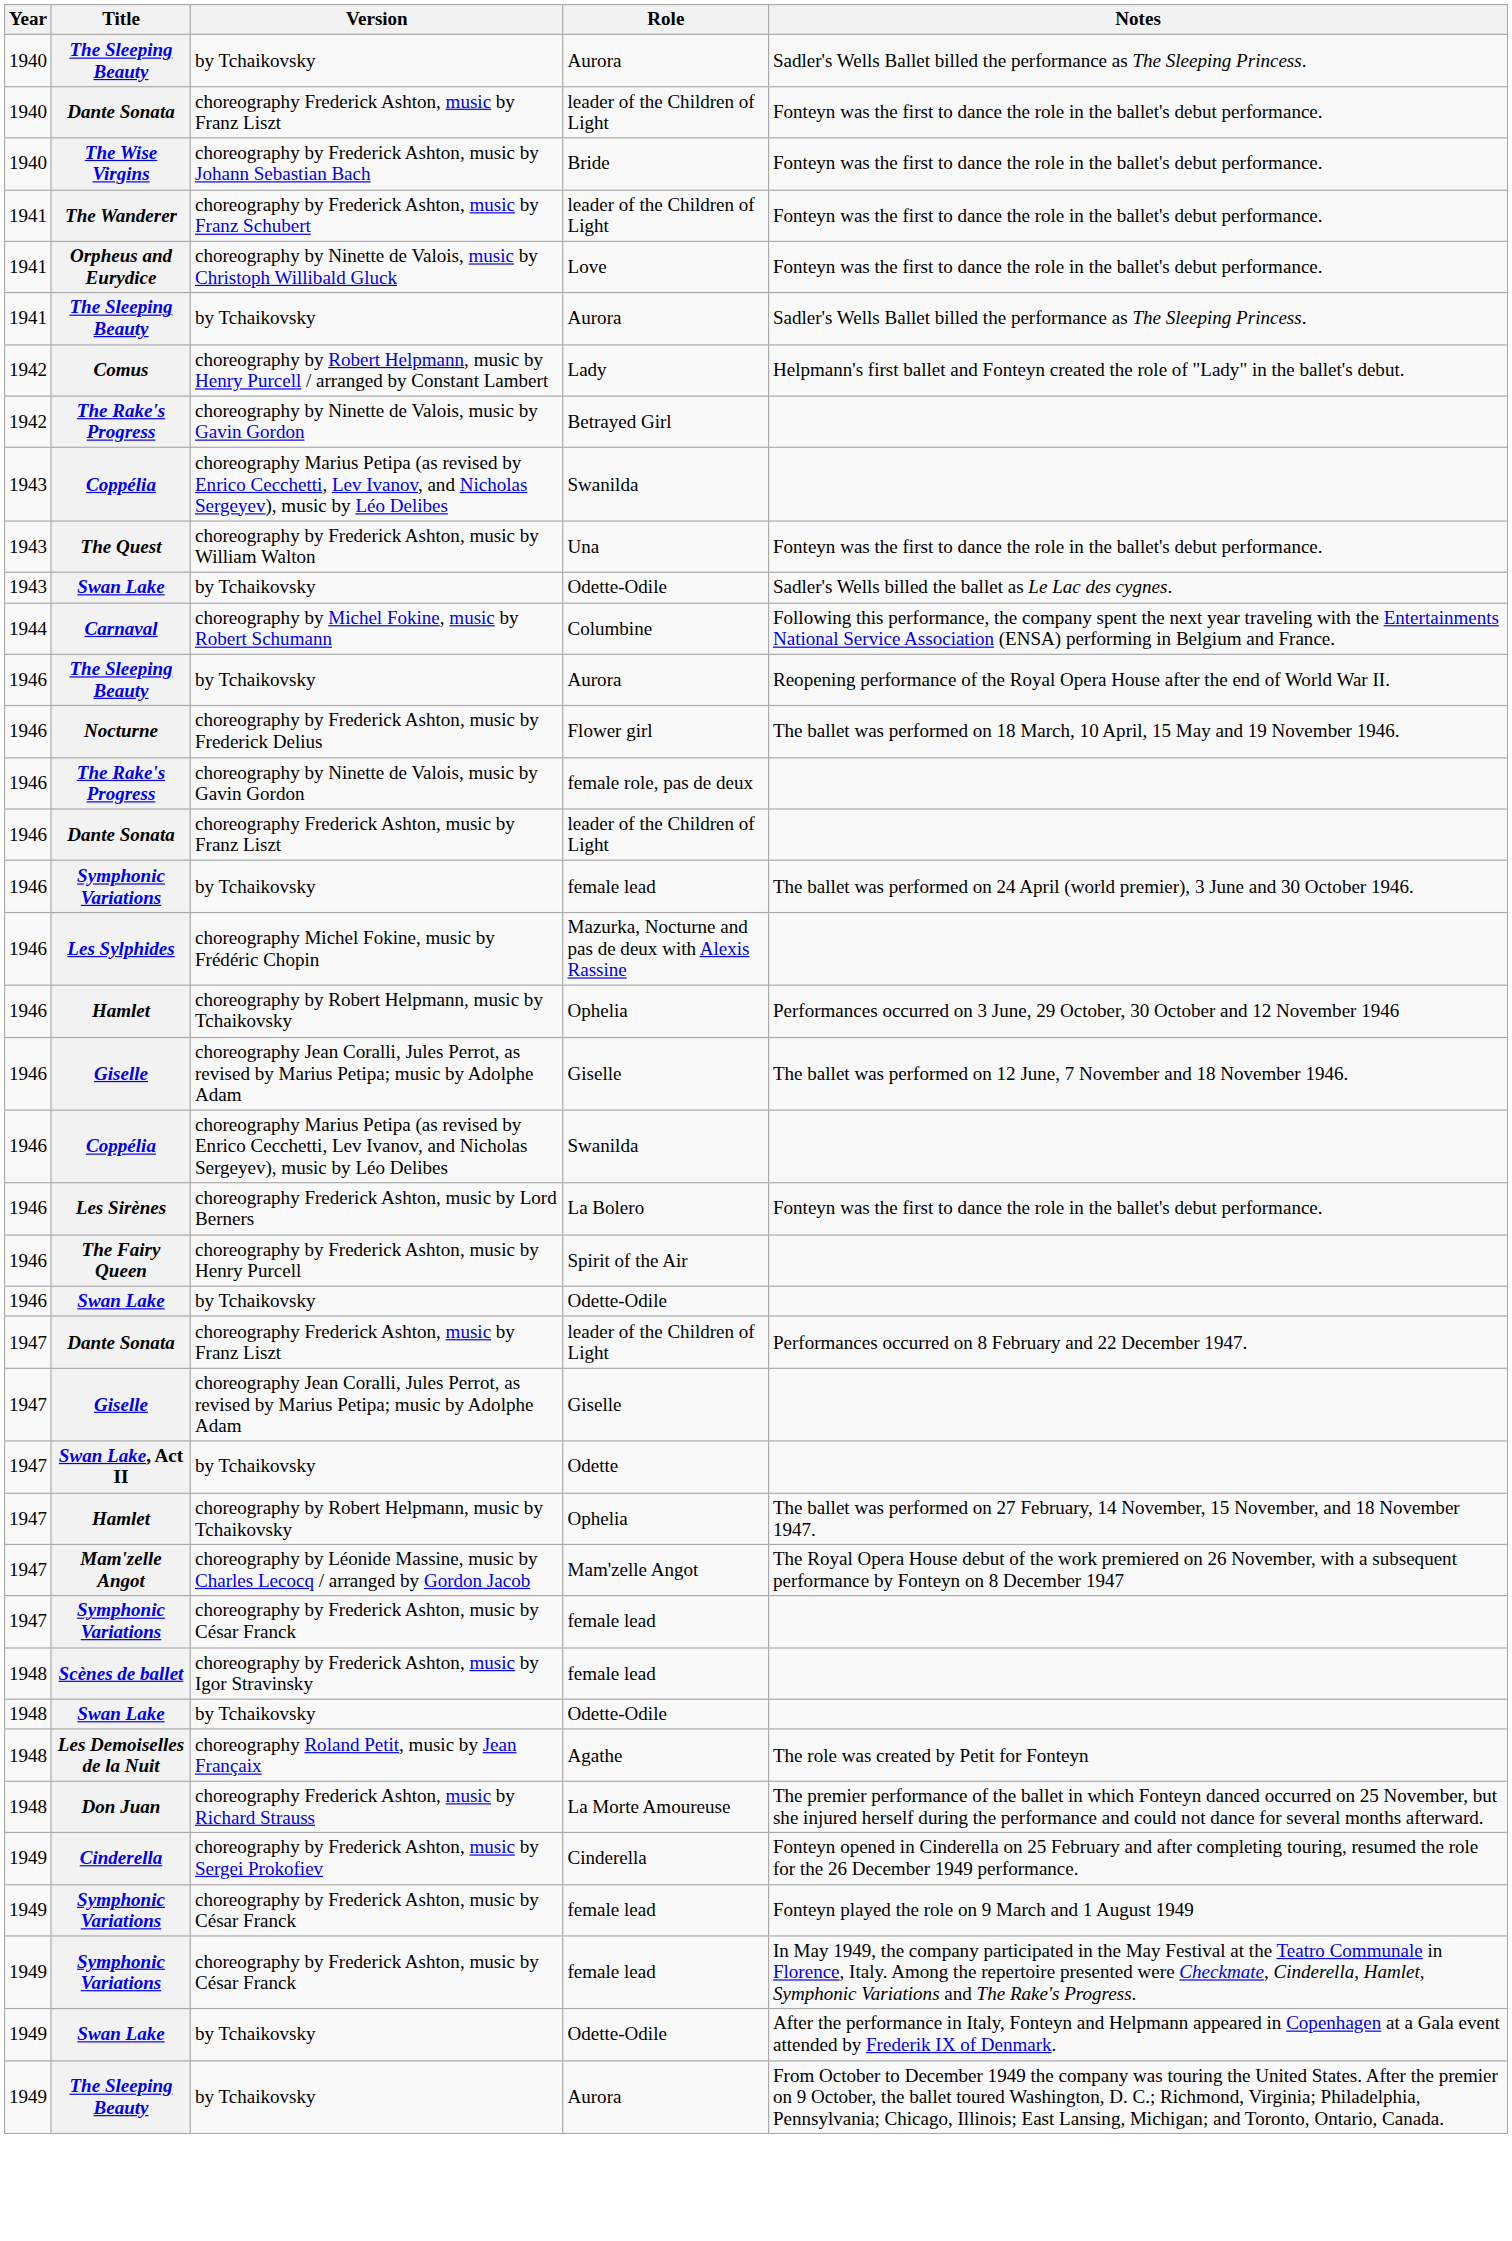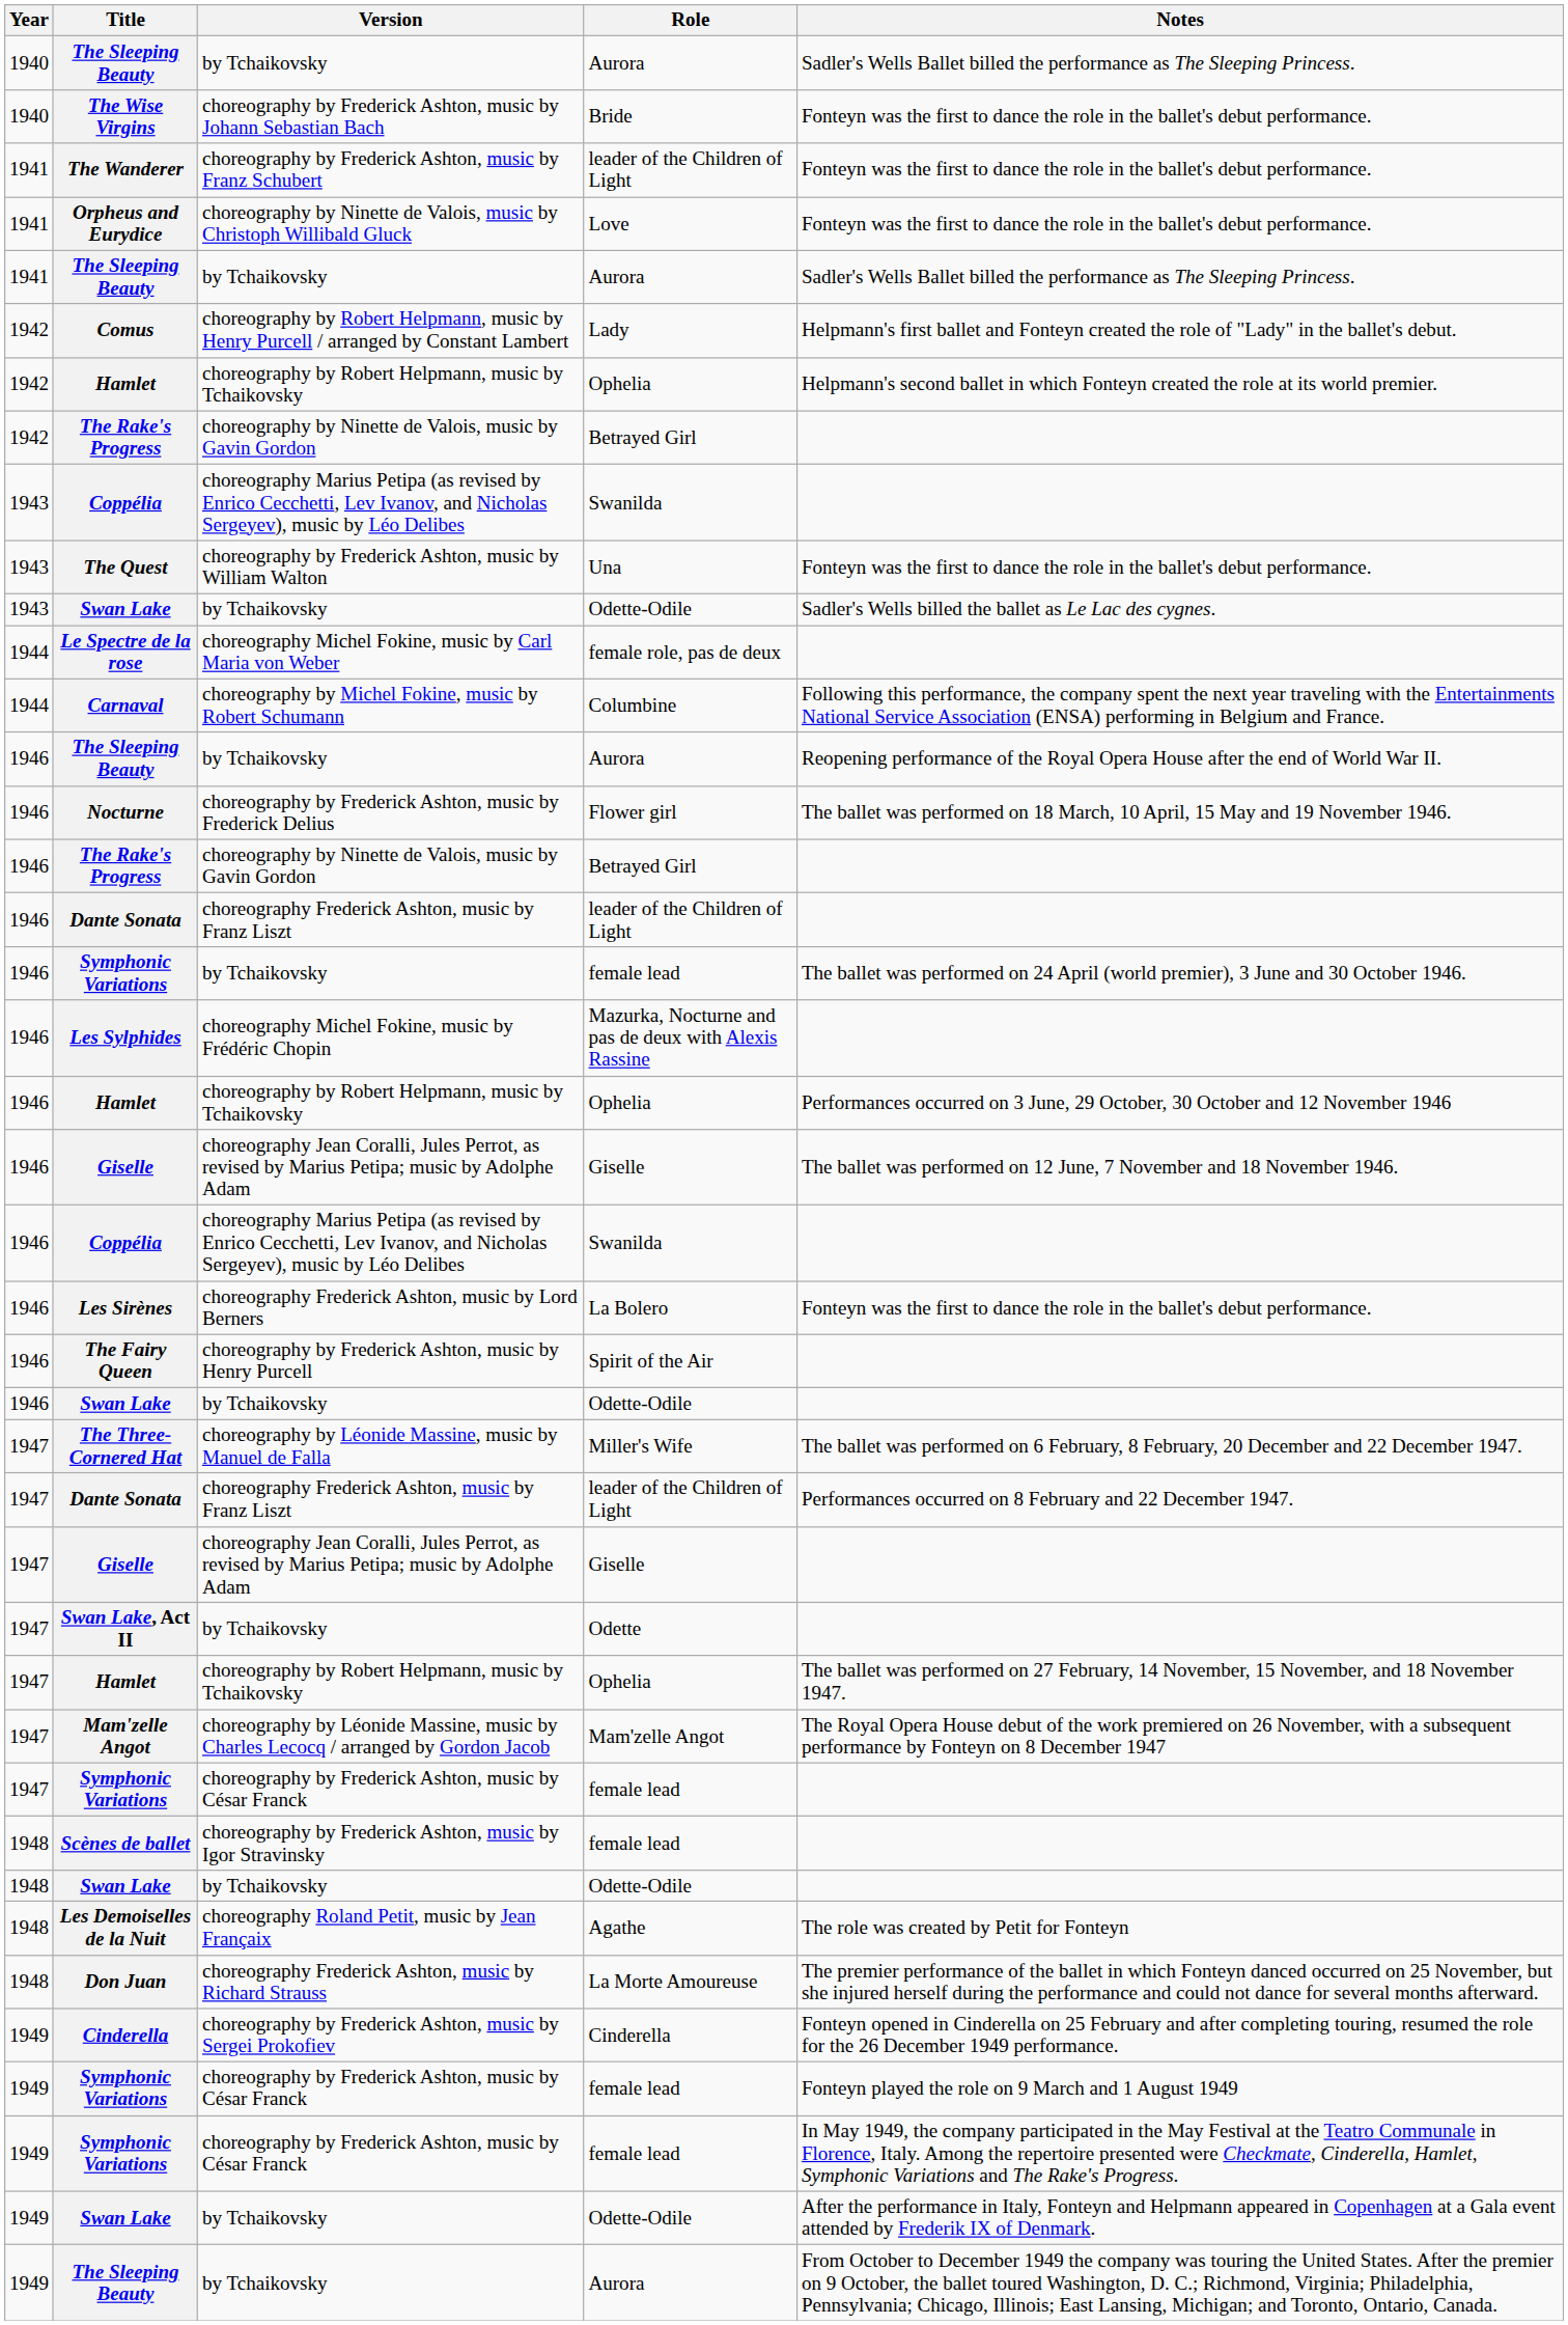- row: 1940 | Dante Sonata | choreography Frederick Ashton, music by Franz Liszt | leader of the Children of Light | Fonteyn was the first to dance the role in the ballet's debut performance.
+ row: 1942 | Hamlet | choreography by Robert Helpmann, music by Tchaikovsky | Ophelia | Helpmann's second ballet in which Fonteyn created the role at its world premier.
+ row: 1944 | Le Spectre de la rose | choreography Michel Fokine, music by Carl Maria von Weber | female role, pas de deux
1946 / The Rake's Progress | Role: female role, pas de deux -> Betrayed Girl
+ row: 1947 | The Three-Cornered Hat | choreography by Léonide Massine, music by Manuel de Falla | Miller's Wife | The ballet was performed on 6 February, 8 February, 20 December and 22 December 1947.
